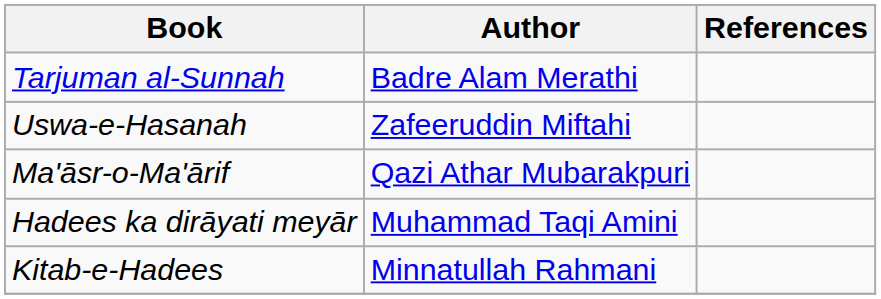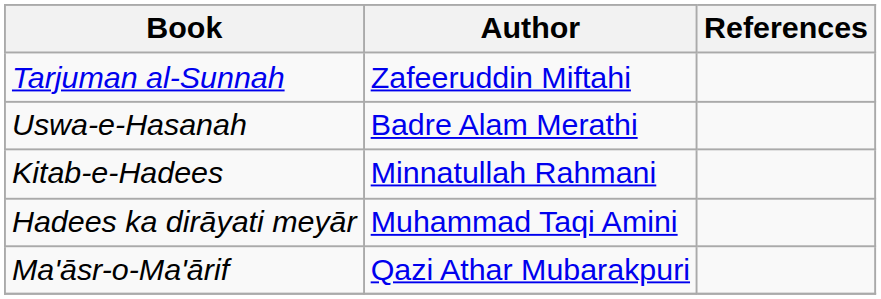Tarjuman al-Sunnah | Author: Badre Alam Merathi -> Zafeeruddin Miftahi
Uswa-e-Hasanah | Author: Zafeeruddin Miftahi -> Badre Alam Merathi
rows swapped: Kitab-e-Hadees <-> Ma'āsr-o-Ma'ārif
